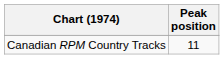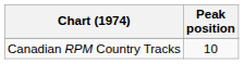Canadian RPM Country Tracks | Peak position: 11 -> 10
